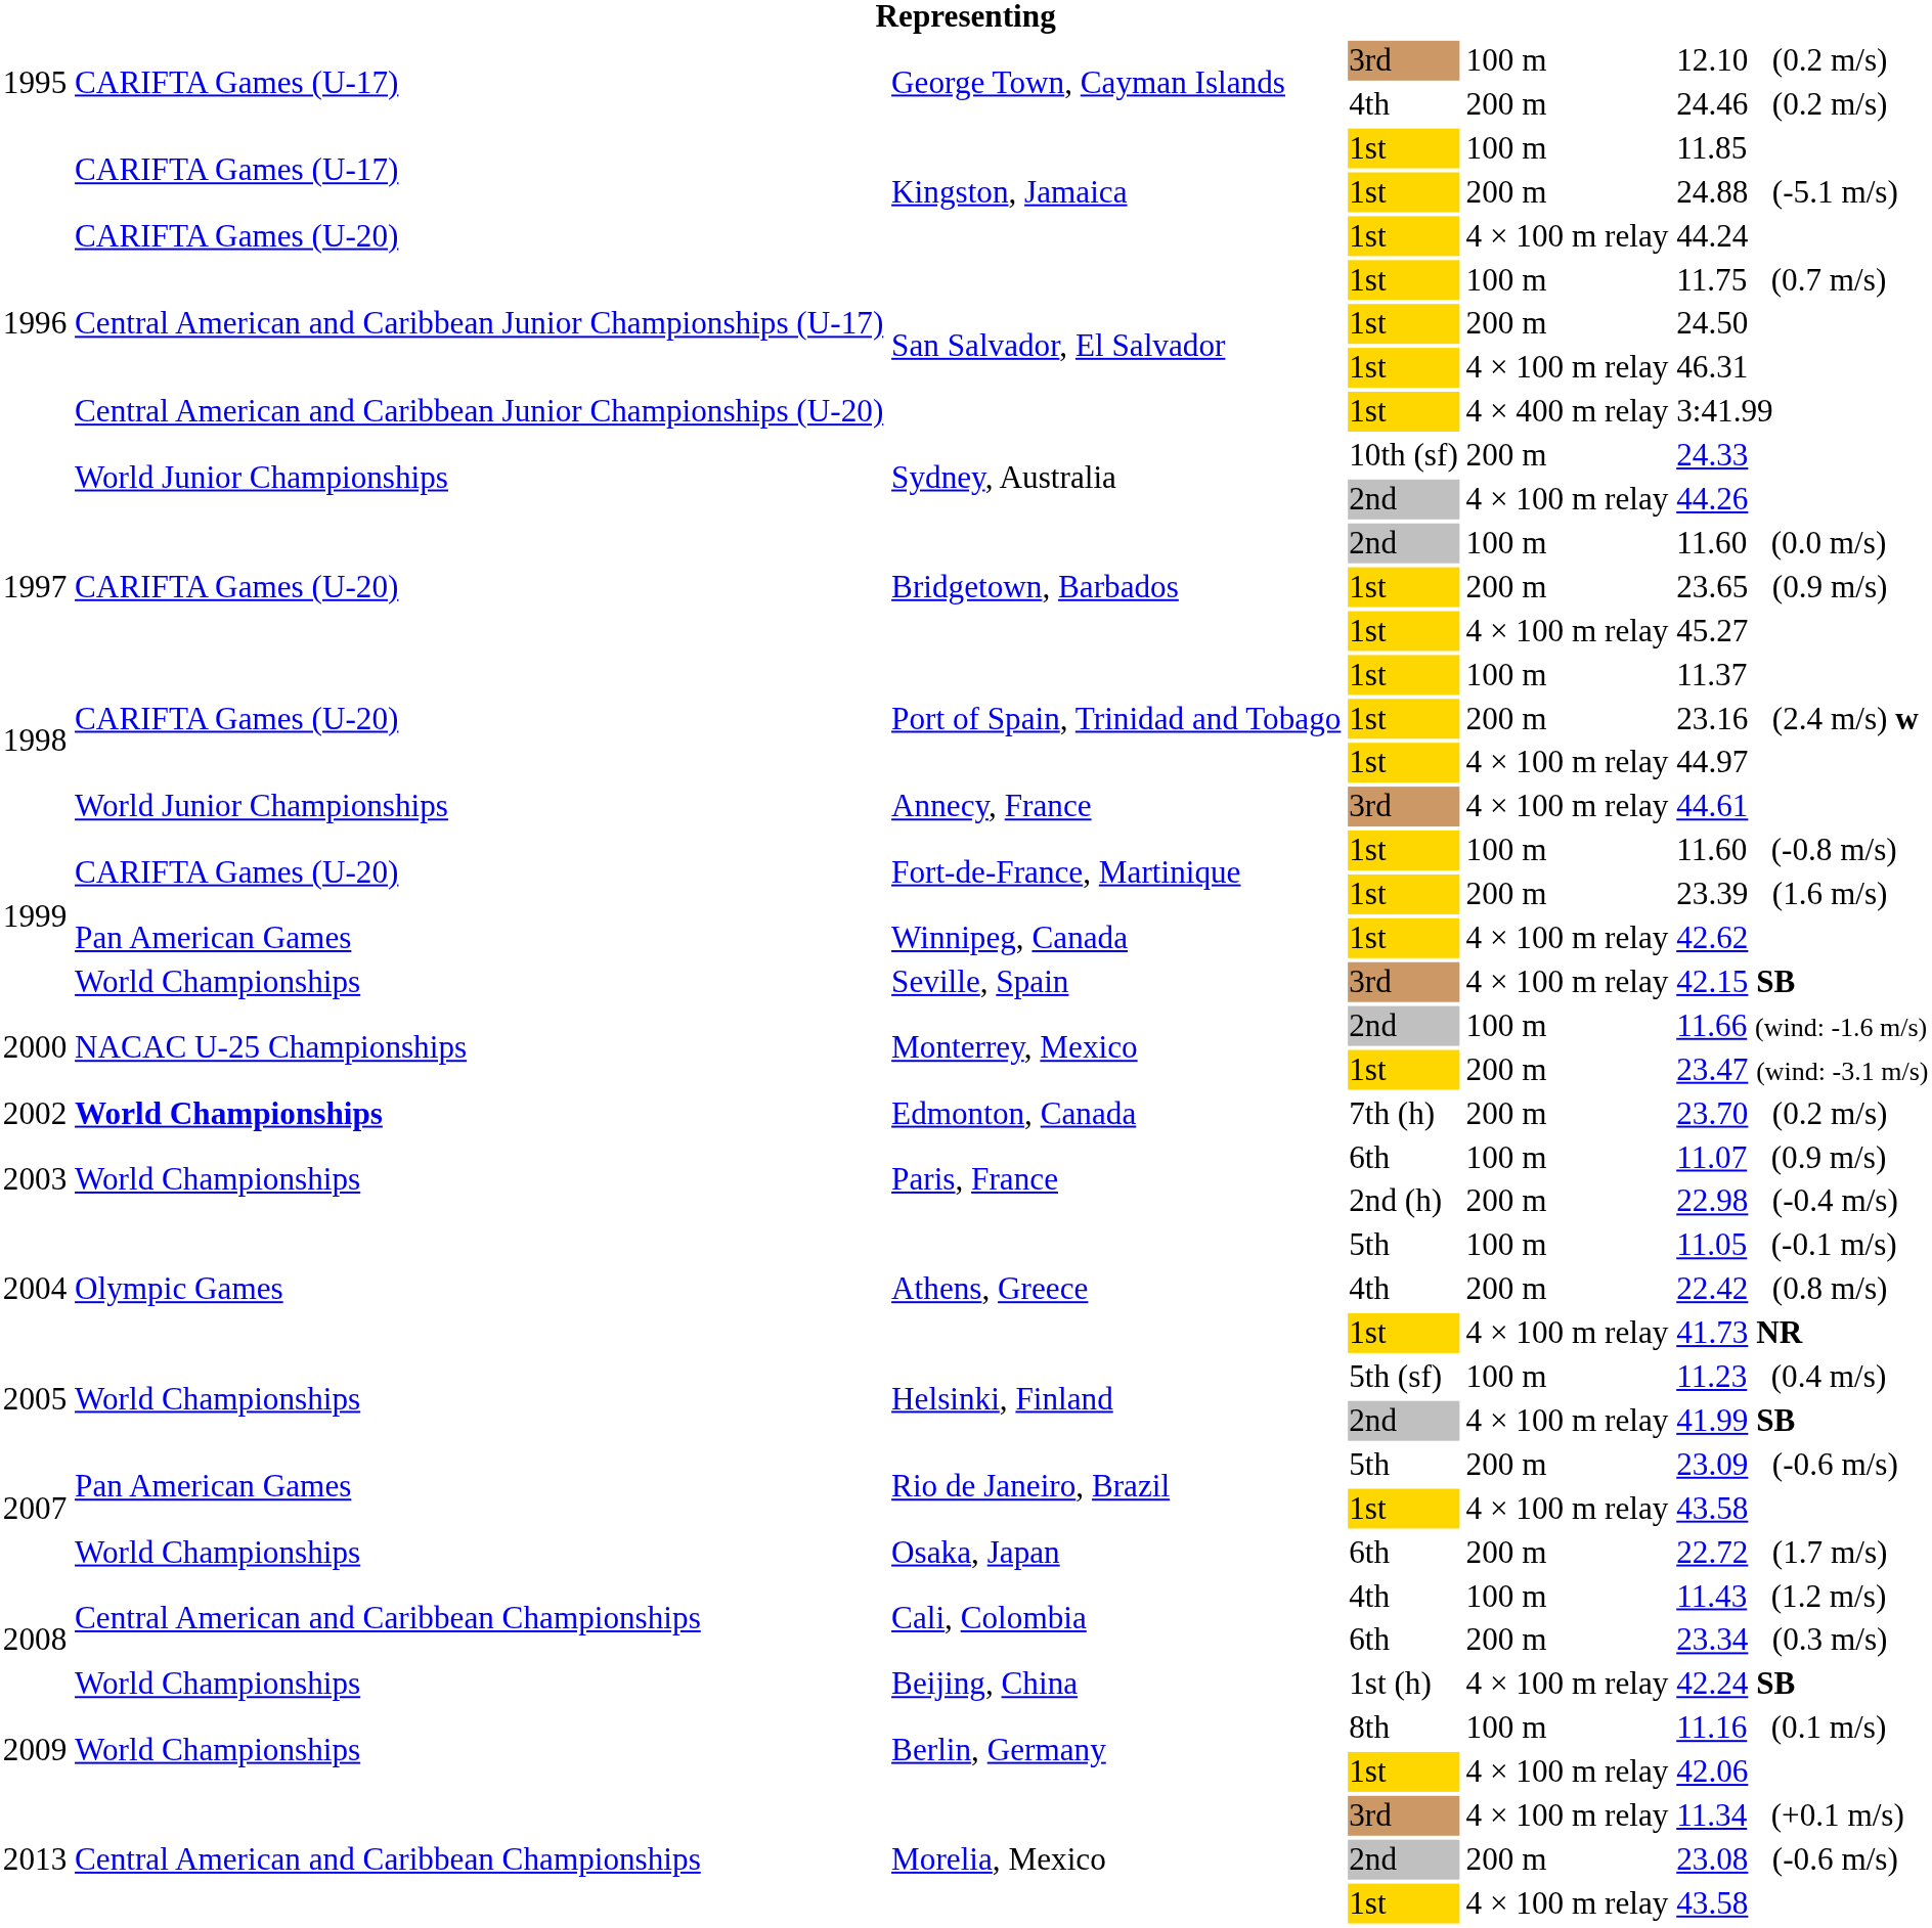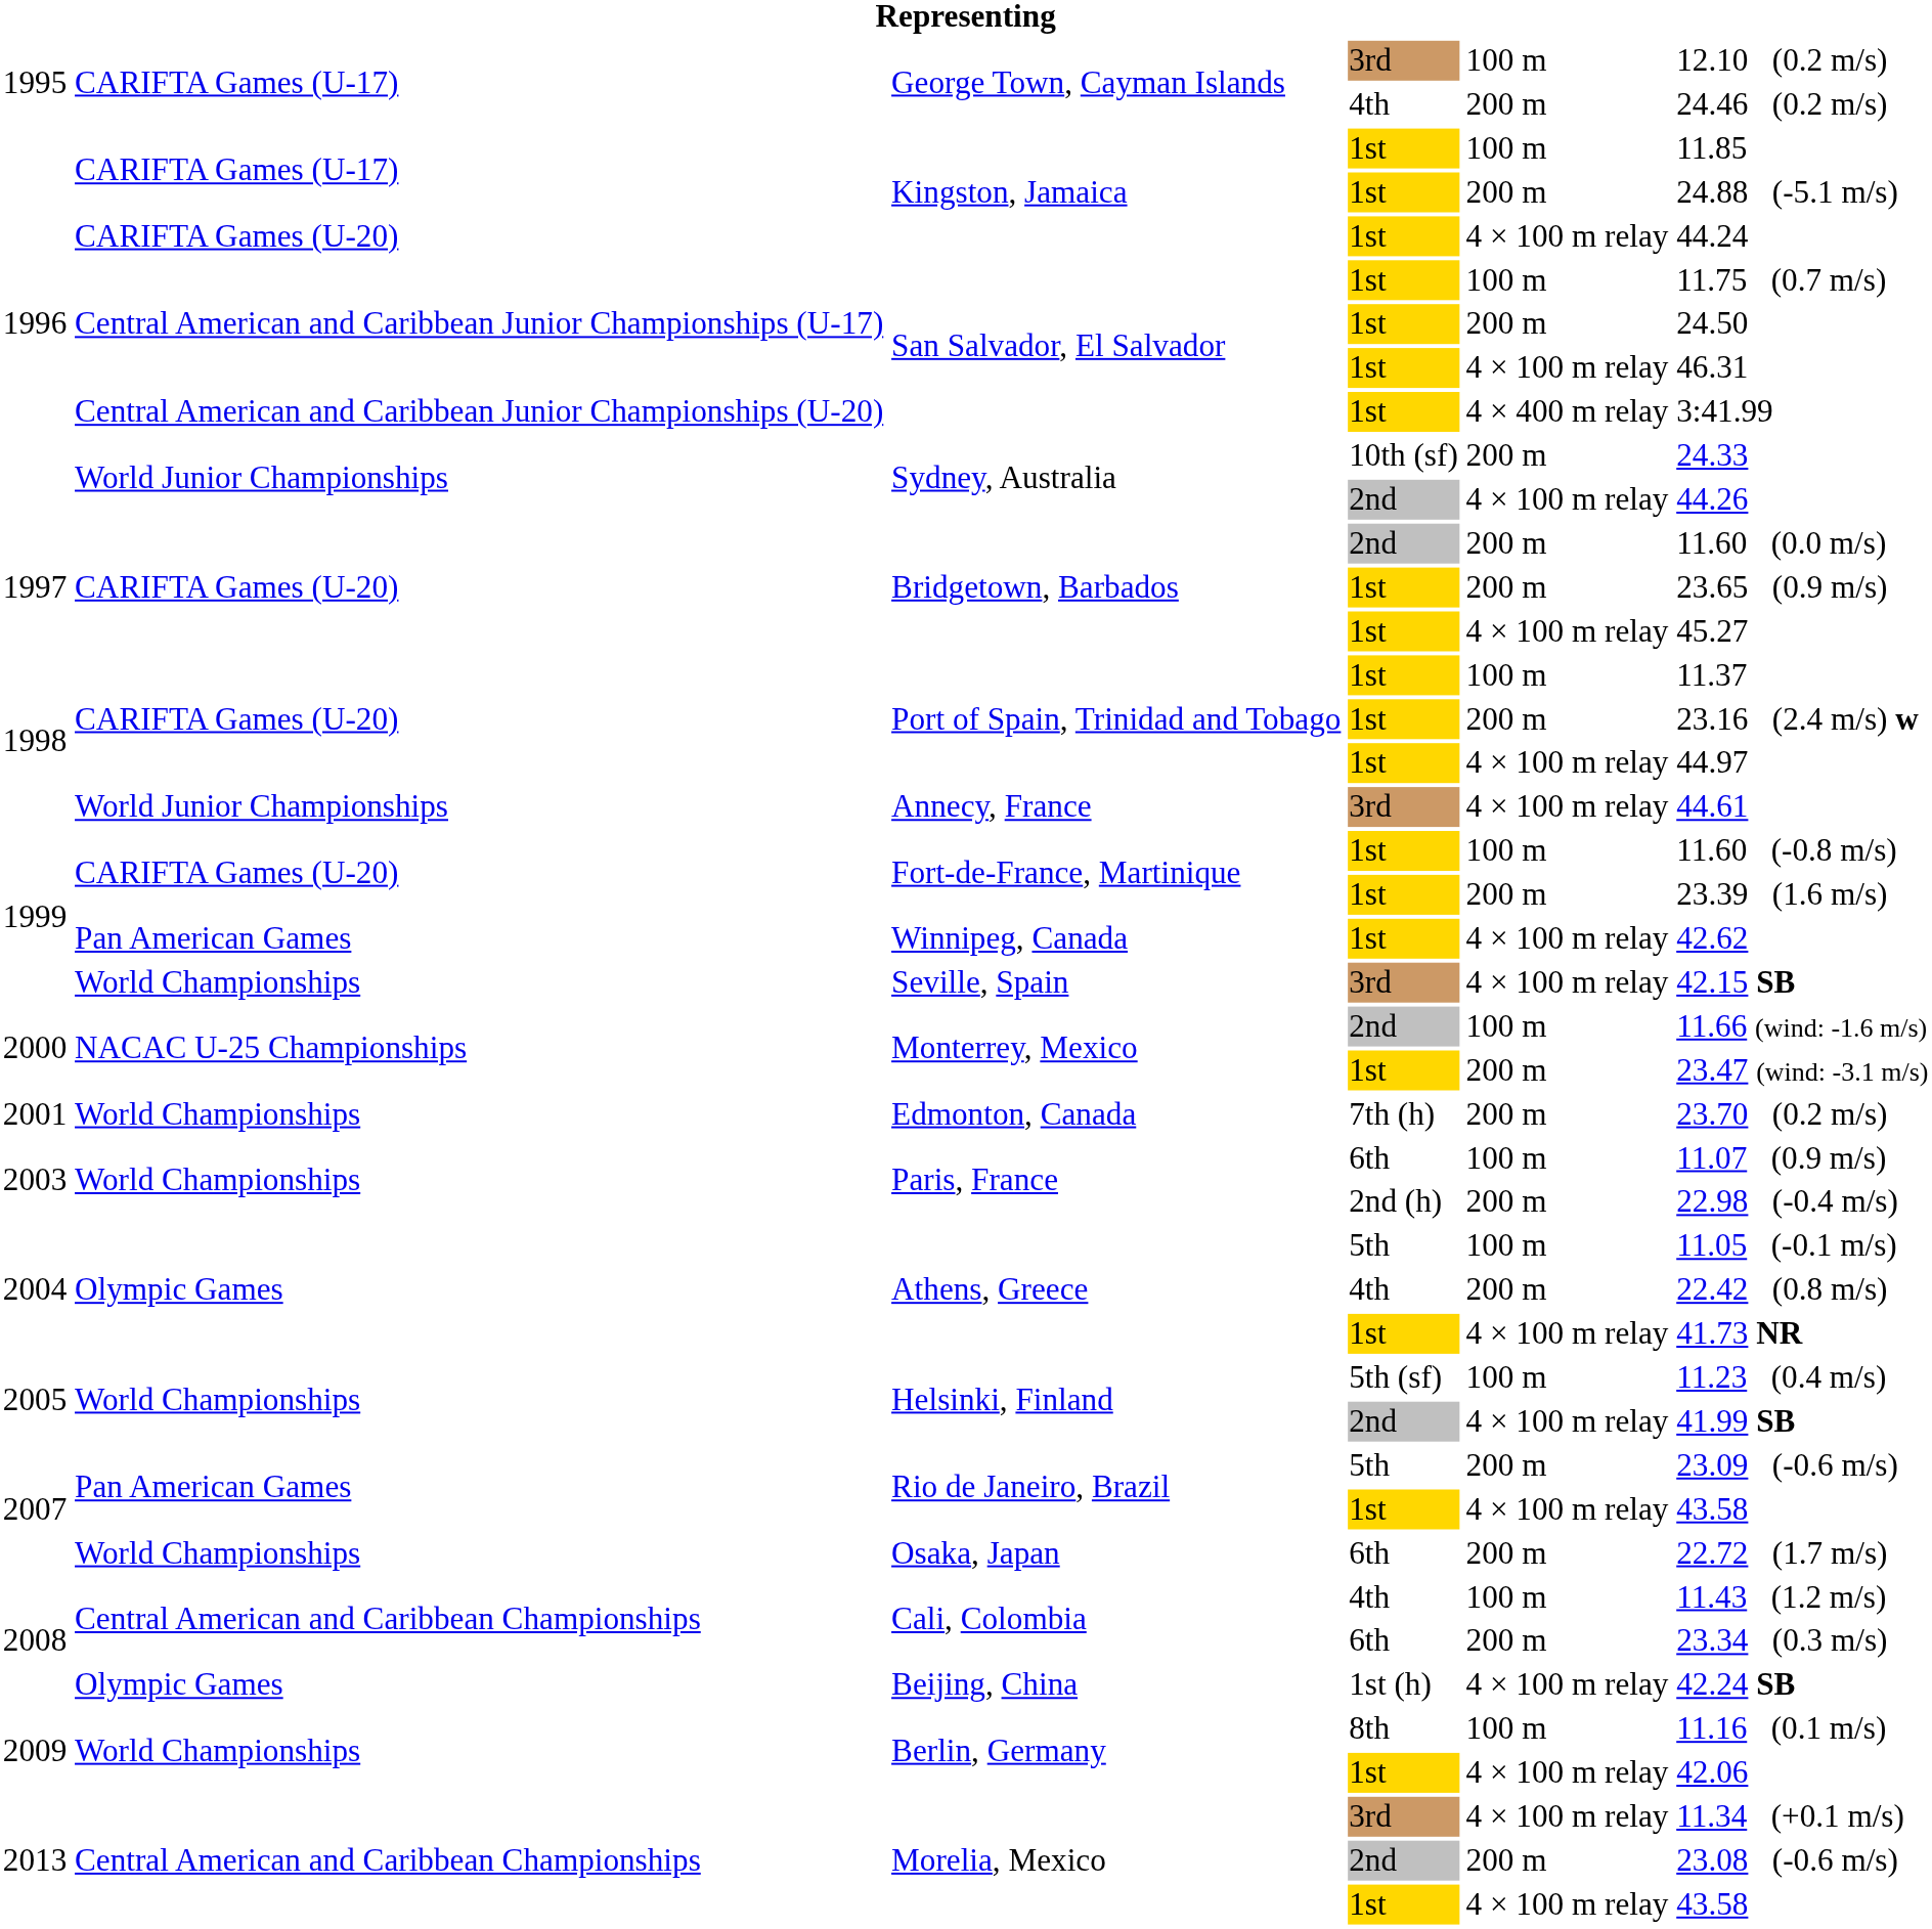Bridgetown, Barbados / 2nd | column 5: 100 m -> 200 m
Edmonton, Canada | column 1: 2002 -> 2001
Edmonton, Canada | column 2: bold -> normal
Beijing, China | column 2: World Championships -> Olympic Games
